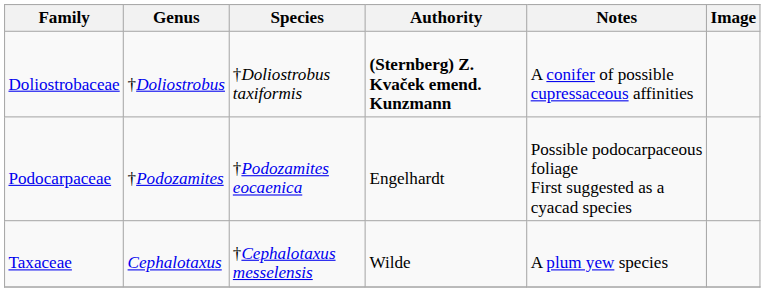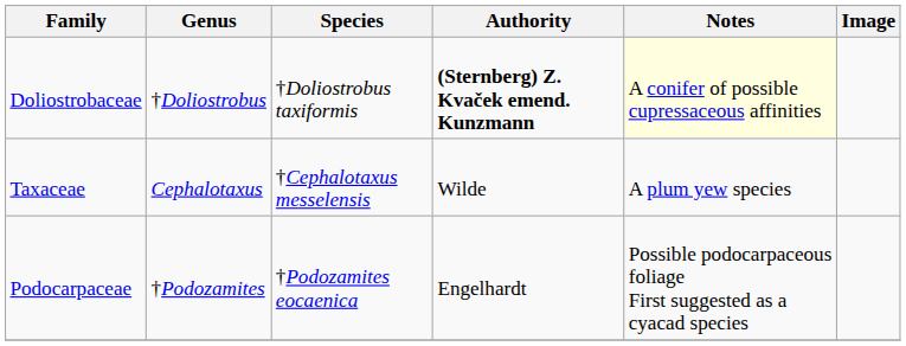Doliostrobaceae | Notes: no background -> lightyellow background
rows swapped: Podocarpaceae <-> Taxaceae
